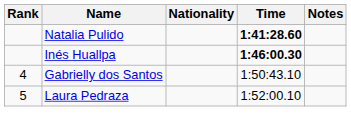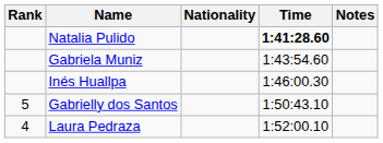+ row: Gabriela Muniz | 1:43:54.60
Inés Huallpa | Time: bold -> normal
Gabrielly dos Santos | Rank: 4 -> 5
Laura Pedraza | Rank: 5 -> 4
